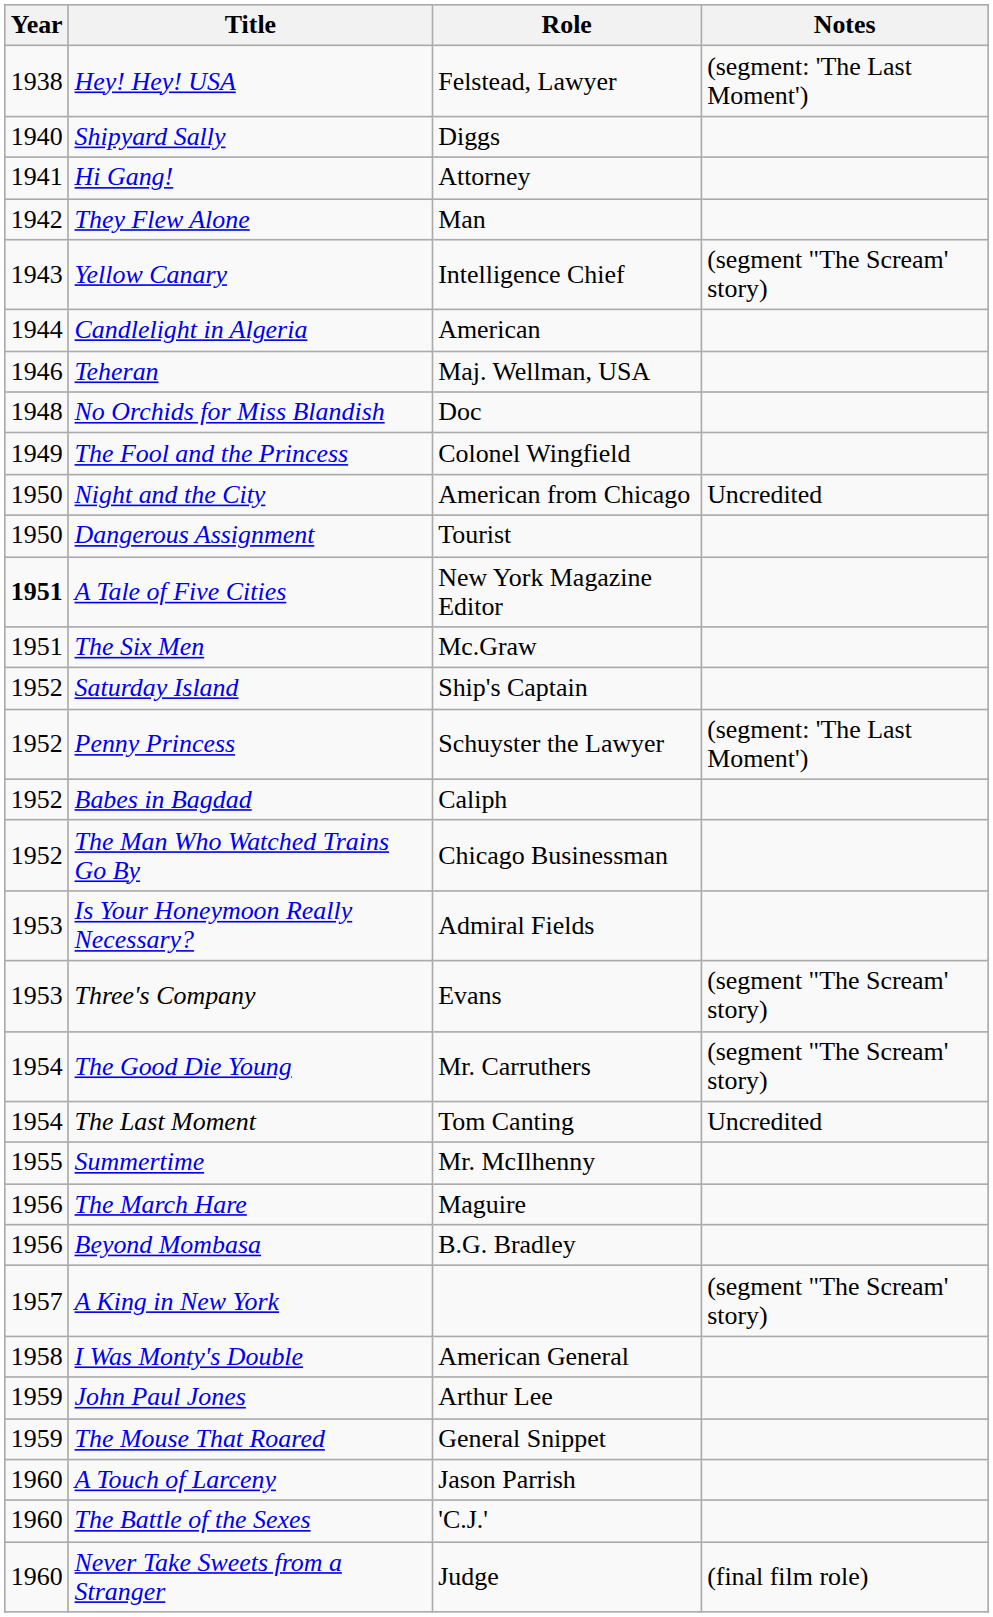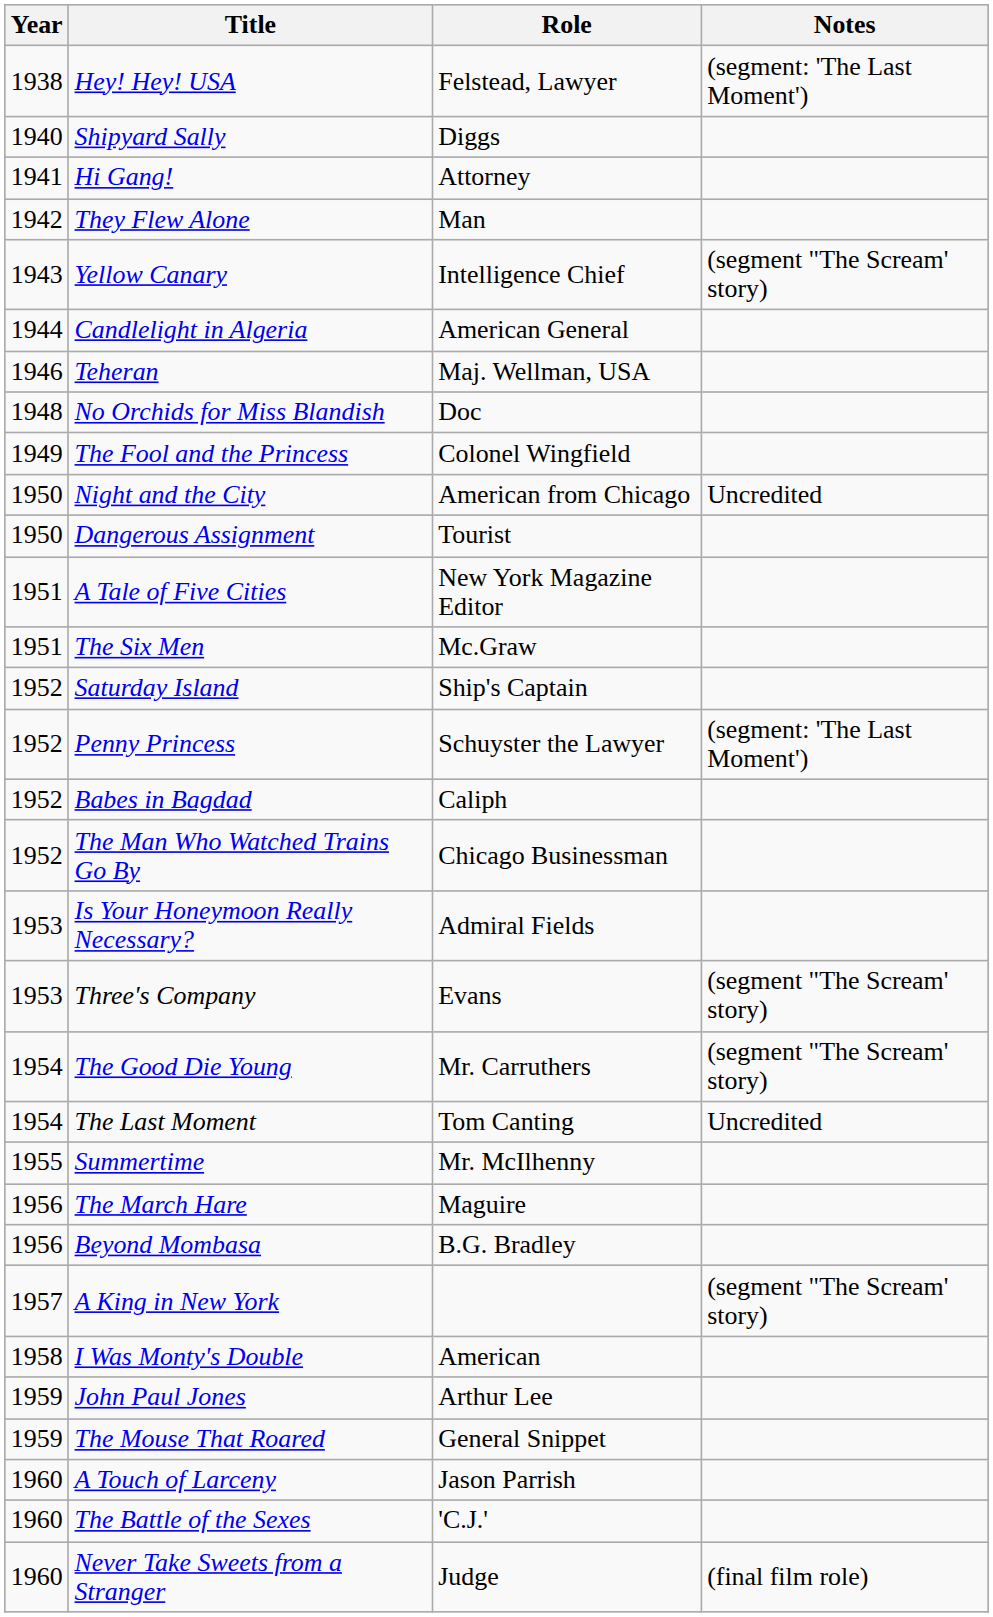Candlelight in Algeria | Role: American -> American General
A Tale of Five Cities | Year: bold -> normal
I Was Monty's Double | Role: American General -> American
